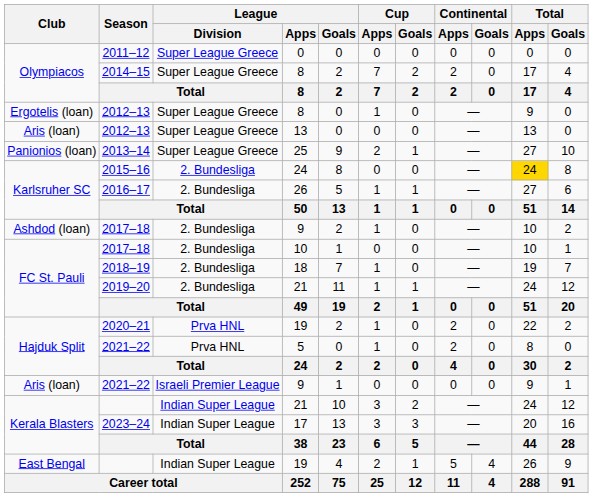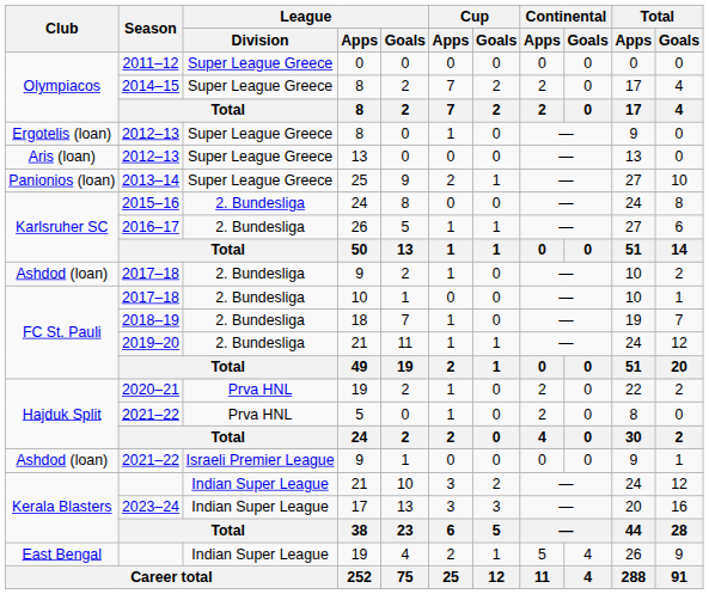2015–16 | Total / Apps: gold background -> no background
2021–22 / 9 | Club: Aris (loan) -> Ashdod (loan)
